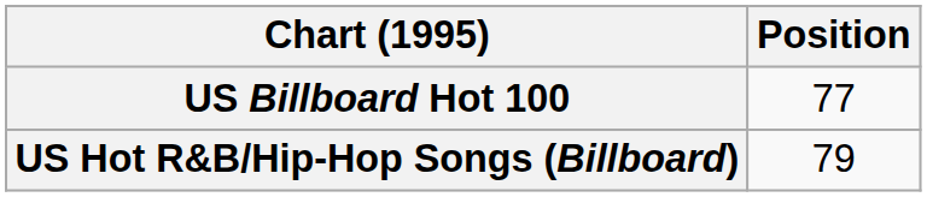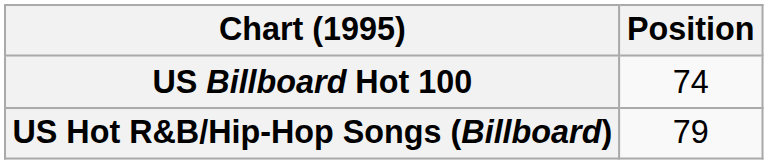US Billboard Hot 100 | Position: 77 -> 74
